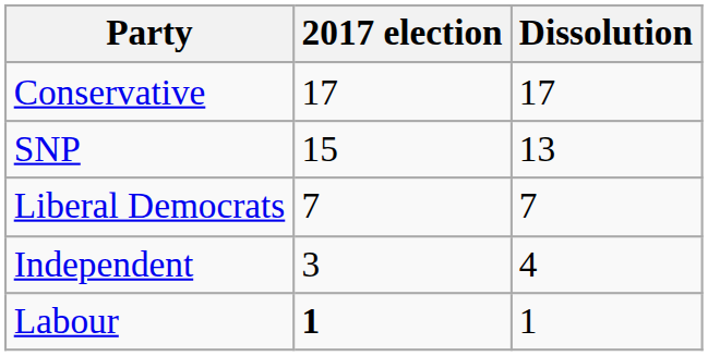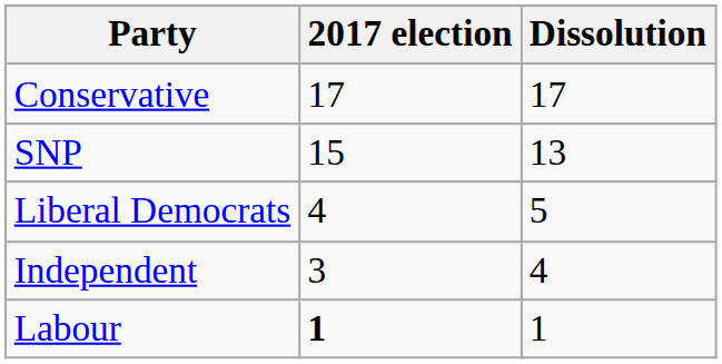Liberal Democrats | 2017 election: 7 -> 4
Liberal Democrats | Dissolution: 7 -> 5
